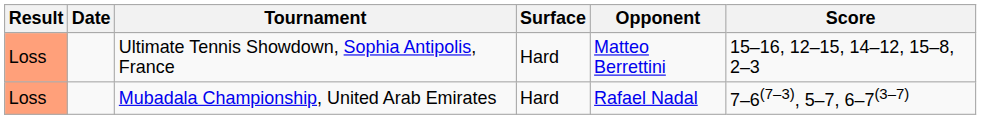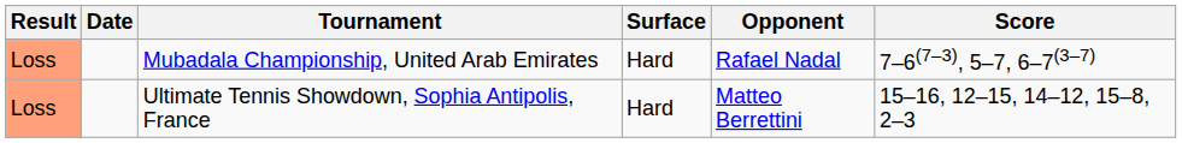rows swapped: Mubadala Championship, United Arab Emirates <-> Ultimate Tennis Showdown, Sophia Antipolis, France
